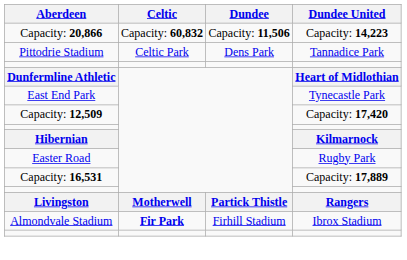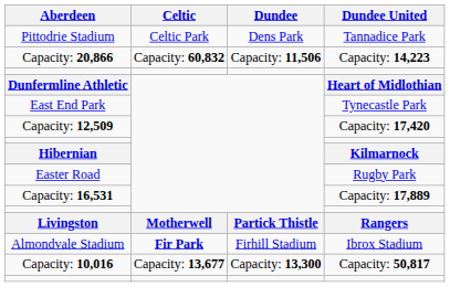rows swapped: Pittodrie Stadium <-> Capacity: 20,866
+ row: Capacity: 10,016 | Capacity: 13,677 | Capacity: 13,300 | Capacity: 50,817
